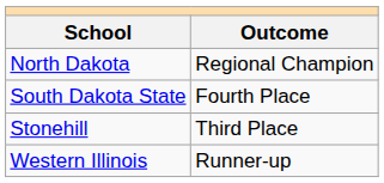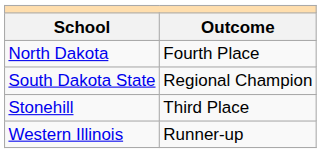North Dakota | Outcome: Regional Champion -> Fourth Place
South Dakota State | Outcome: Fourth Place -> Regional Champion
